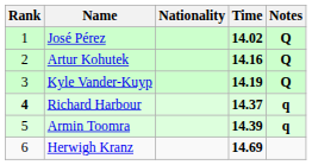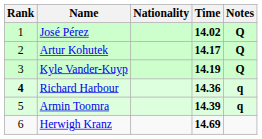Artur Kohutek | Time: 14.16 -> 14.17
Richard Harbour | Time: 14.37 -> 14.36
